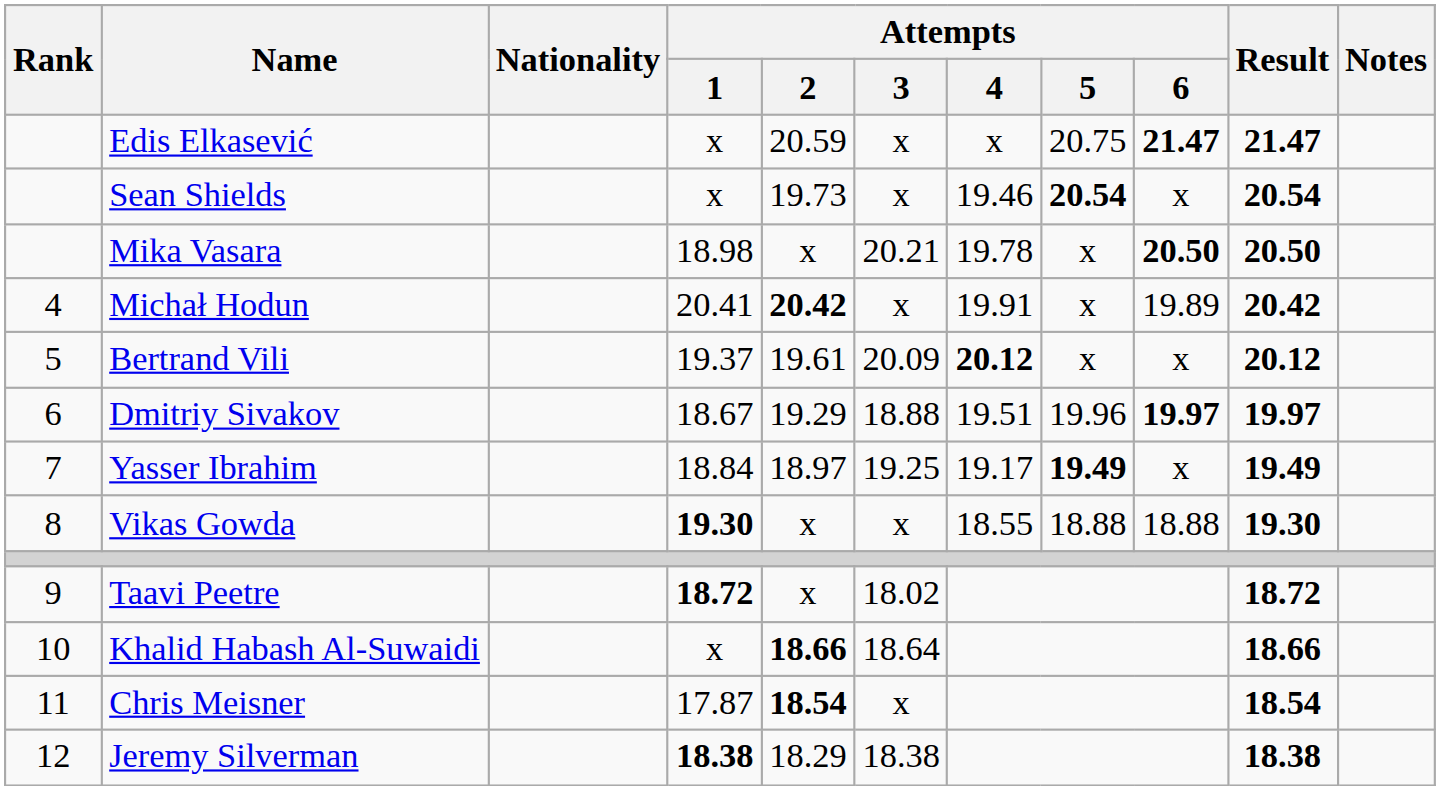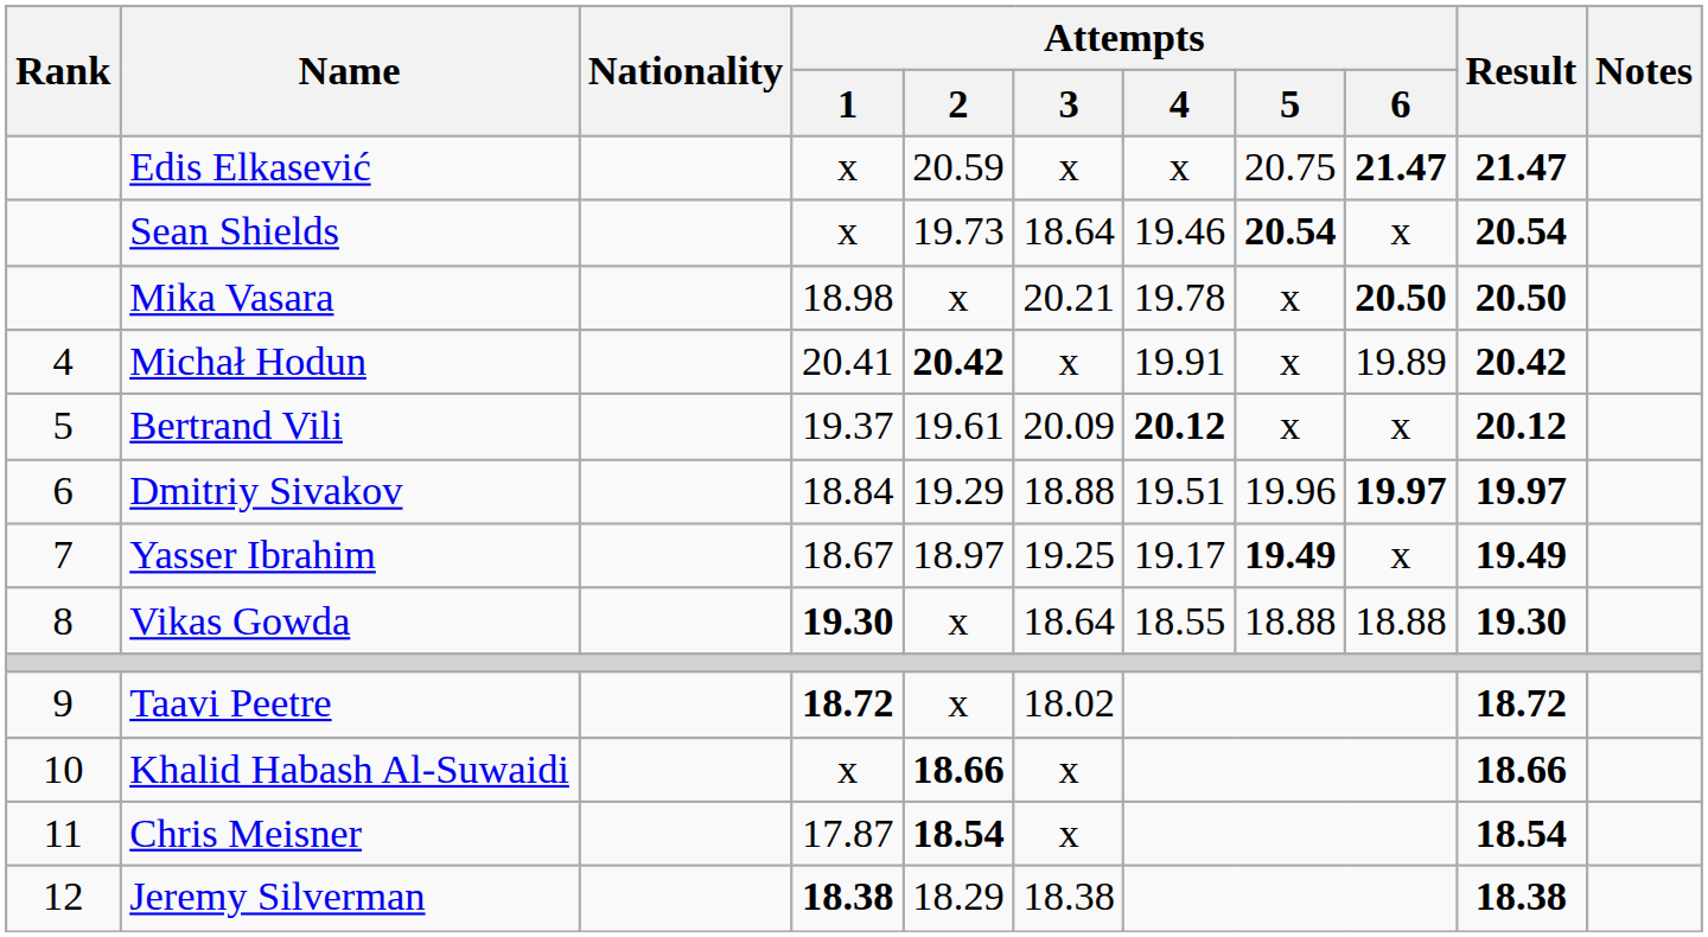Sean Shields | Attempts / 3: x -> 18.64
Dmitriy Sivakov | Attempts / 1: 18.67 -> 18.84
Yasser Ibrahim | Attempts / 1: 18.84 -> 18.67
Vikas Gowda | Attempts / 3: x -> 18.64
Khalid Habash Al-Suwaidi | Attempts / 3: 18.64 -> x
